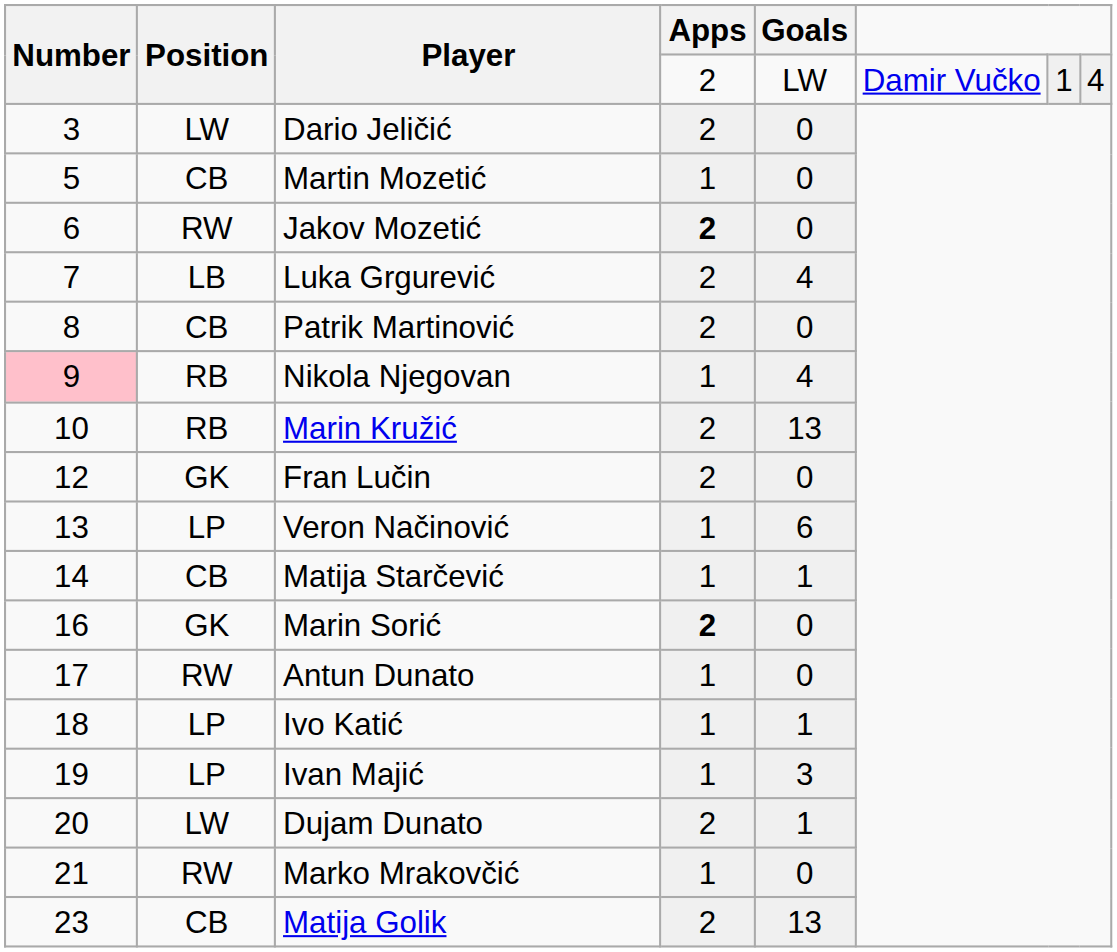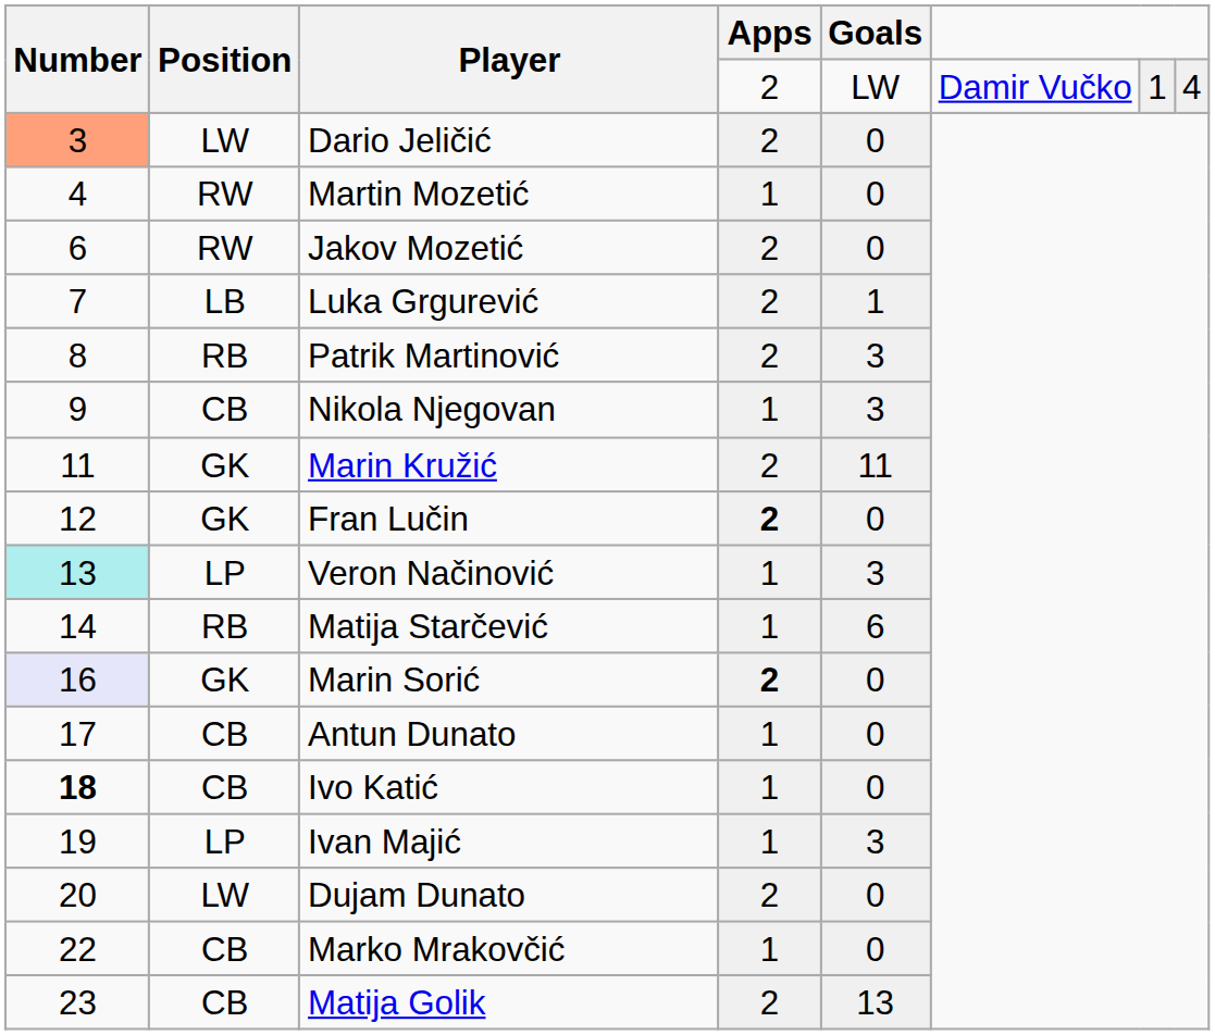Dario Jeličić | Number: no background -> lightsalmon background
Martin Mozetić | Number: 5 -> 4
Martin Mozetić | Position: CB -> RW
Jakov Mozetić | Apps: bold -> normal
Luka Grgurević | Goals: 4 -> 1
Patrik Martinović | Position: CB -> RB
Patrik Martinović | Goals: 0 -> 3
Nikola Njegovan | Number: pink background -> no background
Nikola Njegovan | Position: RB -> CB
Nikola Njegovan | Goals: 4 -> 3
Marin Kružić | Number: 10 -> 11
Marin Kružić | Position: RB -> GK
Marin Kružić | Goals: 13 -> 11
Fran Lučin | Apps: normal -> bold
Veron Načinović | Number: no background -> paleturquoise background
Veron Načinović | Goals: 6 -> 3
Matija Starčević | Position: CB -> RB
Matija Starčević | Goals: 1 -> 6
Marin Sorić | Number: no background -> lavender background
Antun Dunato | Position: RW -> CB
Ivo Katić | Number: normal -> bold
Ivo Katić | Position: LP -> CB
Ivo Katić | Goals: 1 -> 0
Dujam Dunato | Goals: 1 -> 0
Marko Mrakovčić | Number: 21 -> 22
Marko Mrakovčić | Position: RW -> CB
